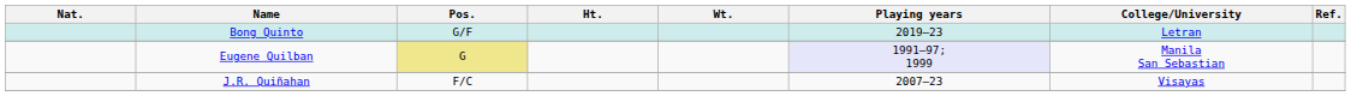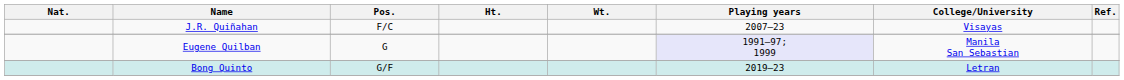rows swapped: J.R. Quiñahan <-> Bong Quinto
Eugene Quilban | Pos.: khaki background -> no background
